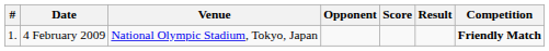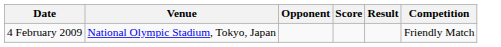- column: # | 1.
4 February 2009 | Competition: bold -> normal
